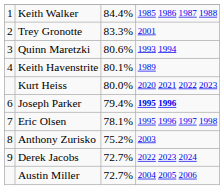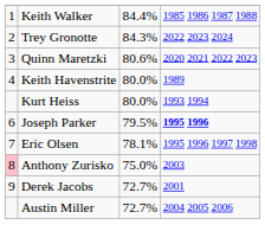Trey Gronotte | column 3: 83.3% -> 84.3%
Trey Gronotte | column 4: 2001 -> 2022 2023 2024
Quinn Maretzki | column 4: 1993 1994 -> 2020 2021 2022 2023
Keith Havenstrite | column 3: 80.1% -> 80.0%
Kurt Heiss | column 4: 2020 2021 2022 2023 -> 1993 1994
Joseph Parker | column 3: 79.4% -> 79.5%
Anthony Zurisko | column 1: no background -> pink background
Anthony Zurisko | column 3: 75.2% -> 75.0%
Derek Jacobs | column 4: 2022 2023 2024 -> 2001
